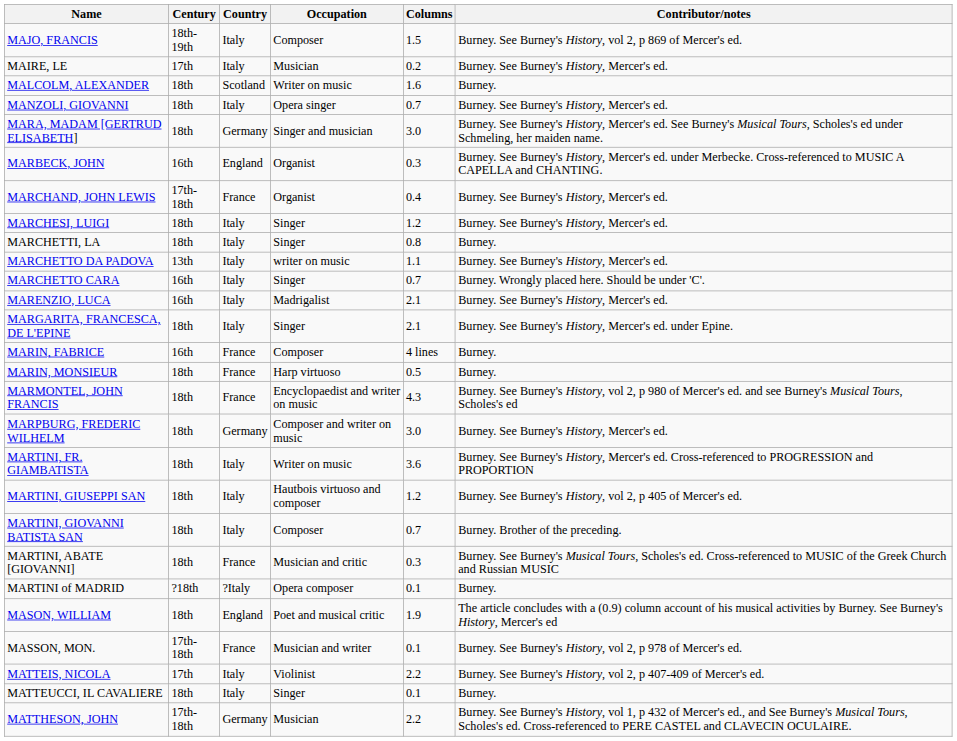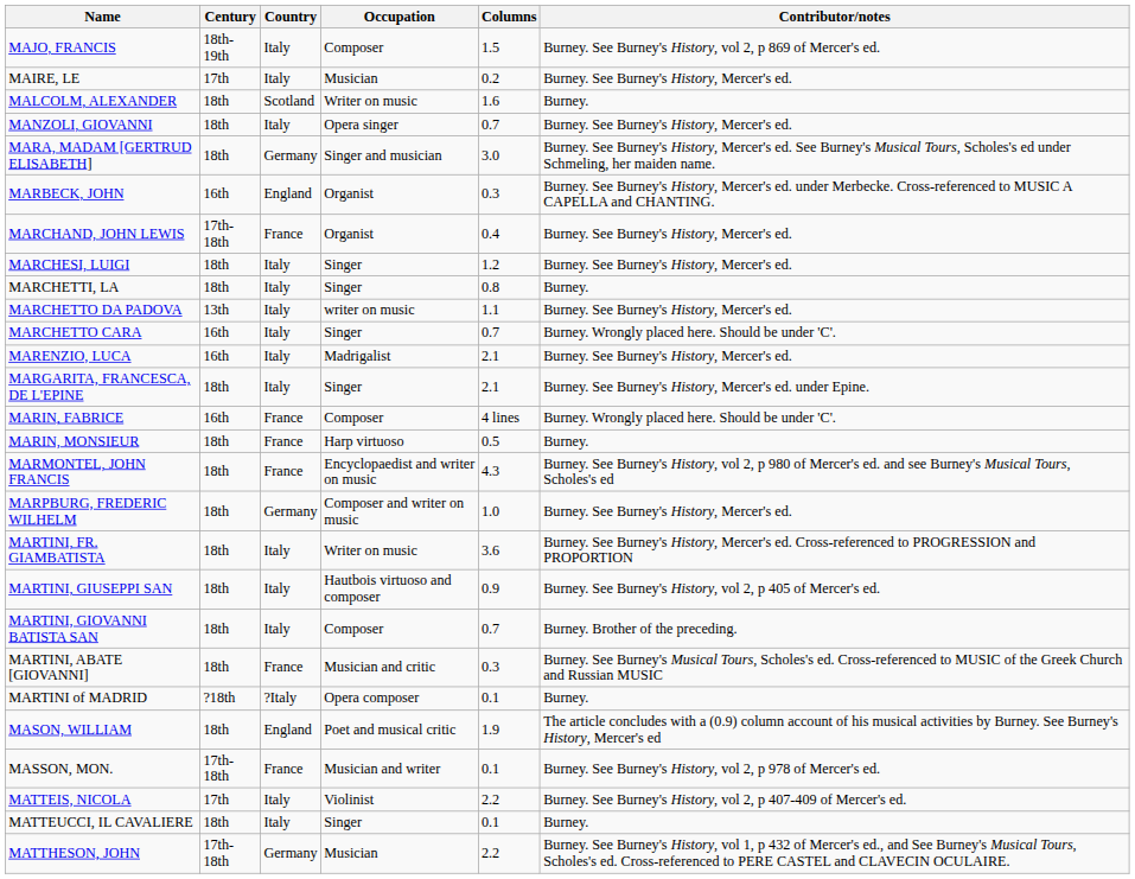MARIN, FABRICE | Contributor/notes: Burney. -> Burney. Wrongly placed here. Should be under 'C'.
MARPBURG, FREDERIC WILHELM | Columns: 3.0 -> 1.0
MARTINI, GIUSEPPI SAN | Columns: 1.2 -> 0.9
